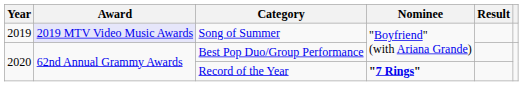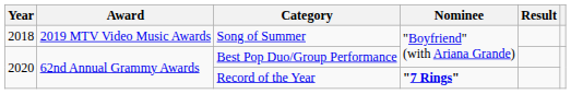Song of Summer | Year: 2019 -> 2018
Song of Summer | Award: lavender background -> no background
